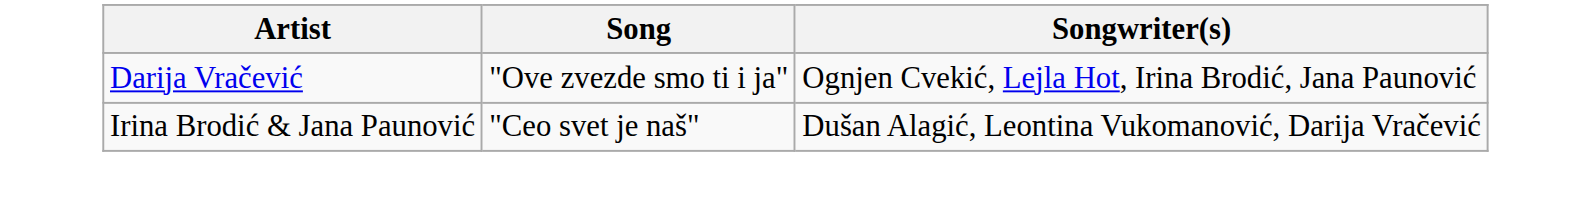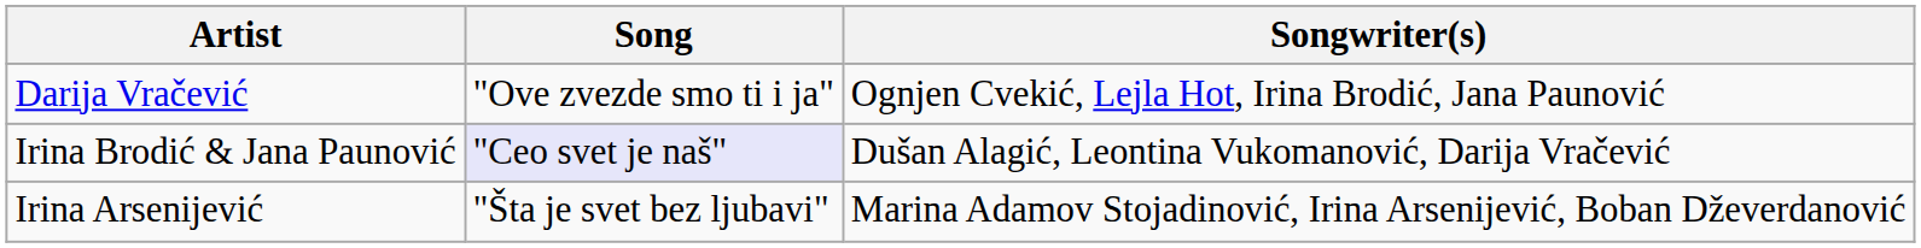Irina Brodić & Jana Paunović | Song: no background -> lavender background
+ row: Irina Arsenijević | "Šta je svet bez ljubavi" | Marina Adamov Stojadinović, Irina Arsenijević, Boban Dževerdanović
